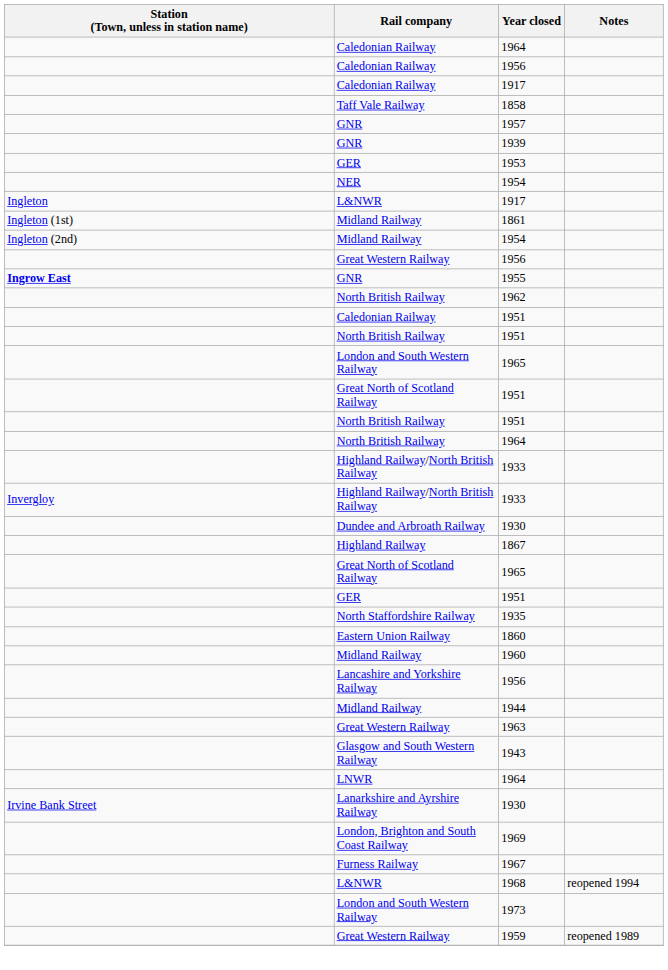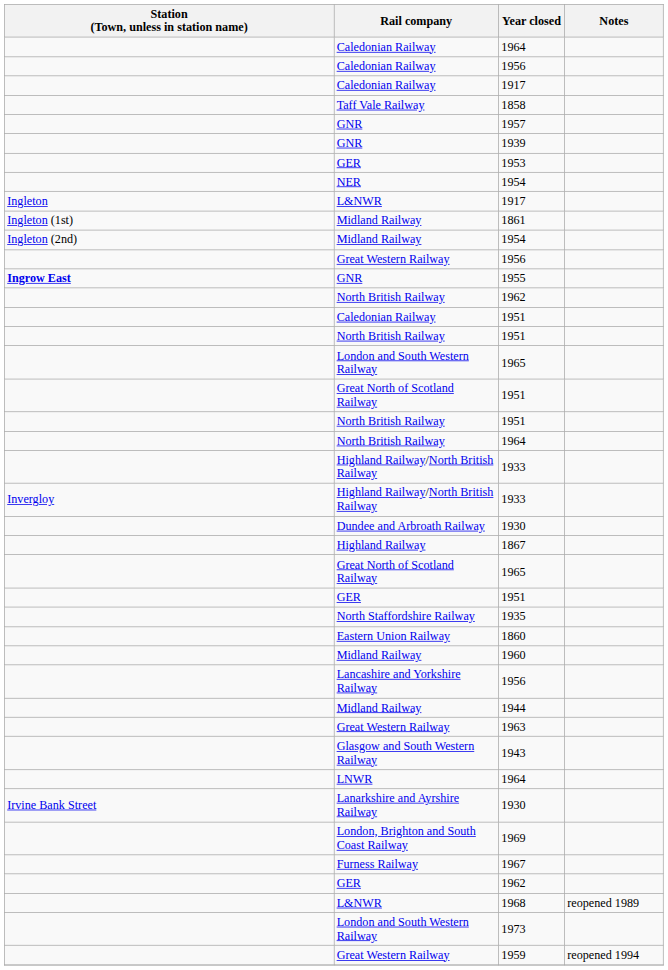+ row: GER | 1962
1968 | Notes: reopened 1994 -> reopened 1989
1959 | Notes: reopened 1989 -> reopened 1994
